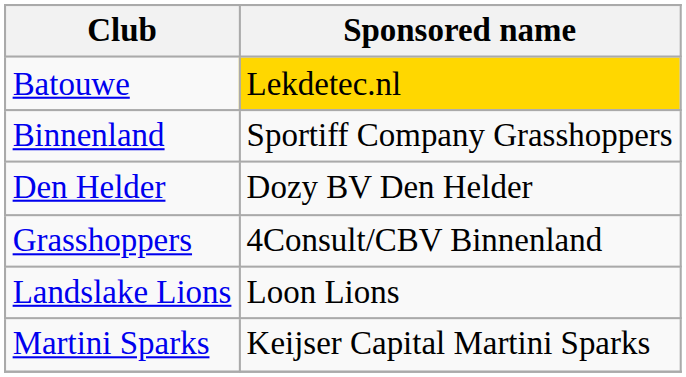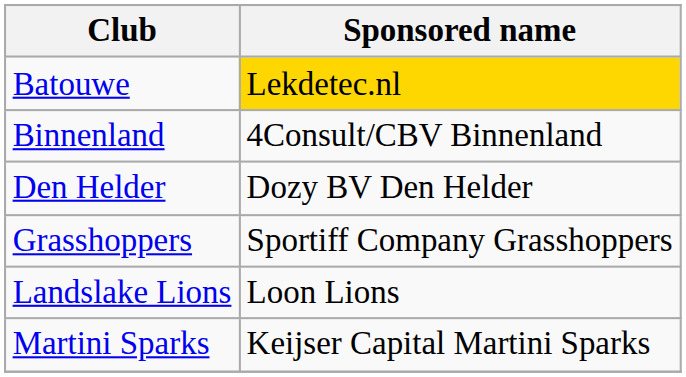Binnenland | Sponsored name: Sportiff Company Grasshoppers -> 4Consult/CBV Binnenland
Grasshoppers | Sponsored name: 4Consult/CBV Binnenland -> Sportiff Company Grasshoppers
